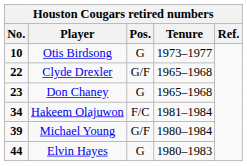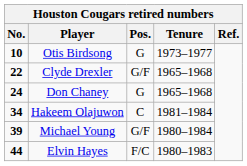Don Chaney | No.: 23 -> 24
Hakeem Olajuwon | Pos.: F/C -> C
Elvin Hayes | Pos.: G -> F/C
